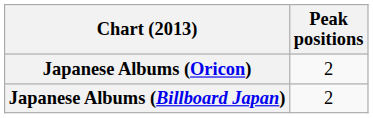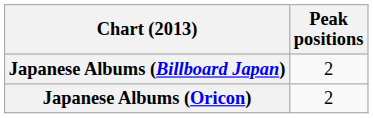rows swapped: Japanese Albums (Oricon) <-> Japanese Albums (Billboard Japan)
